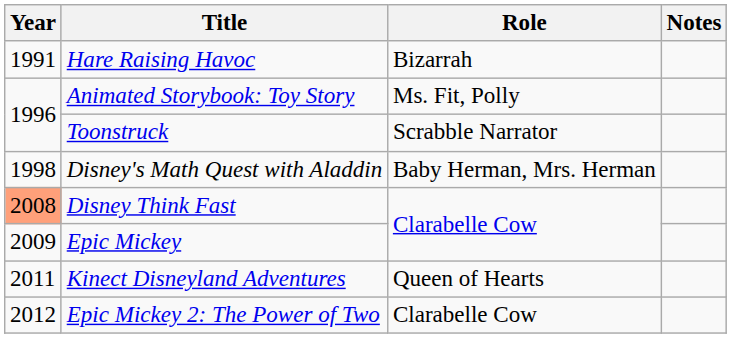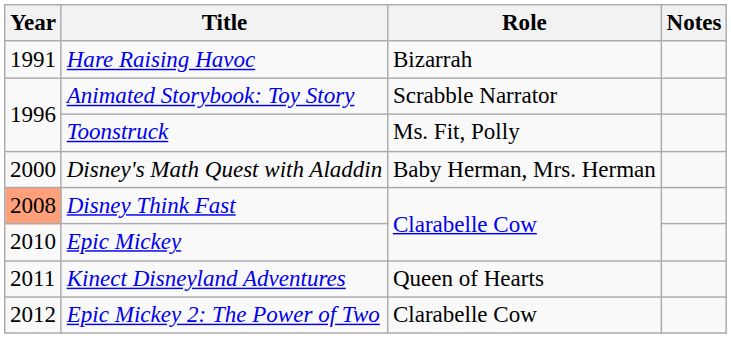Animated Storybook: Toy Story | Role: Ms. Fit, Polly -> Scrabble Narrator
Toonstruck | Role: Scrabble Narrator -> Ms. Fit, Polly
Disney's Math Quest with Aladdin | Year: 1998 -> 2000
Epic Mickey | Year: 2009 -> 2010
